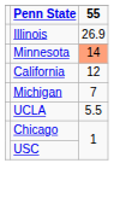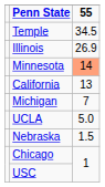+ row: Temple | 34.5
California | 55: 12 -> 13
UCLA | 55: 5.5 -> 5.0
+ row: Nebraska | 1.5
